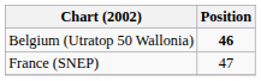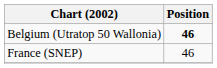France (SNEP) | Position: 47 -> 46
